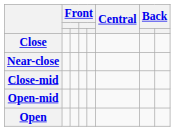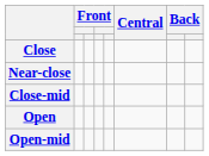rows swapped: Open-mid <-> Open
